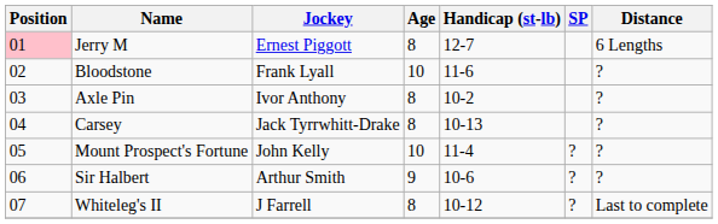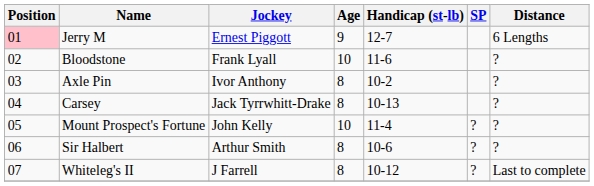Jerry M | Age: 8 -> 9
Sir Halbert | Age: 9 -> 8
